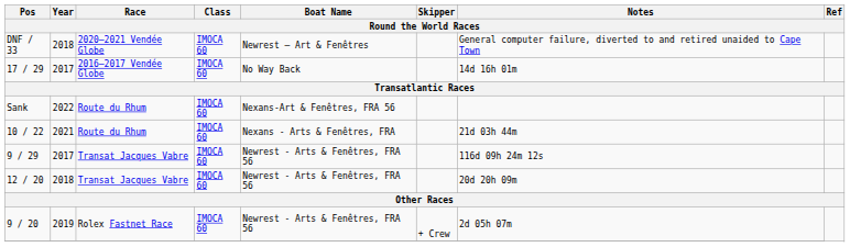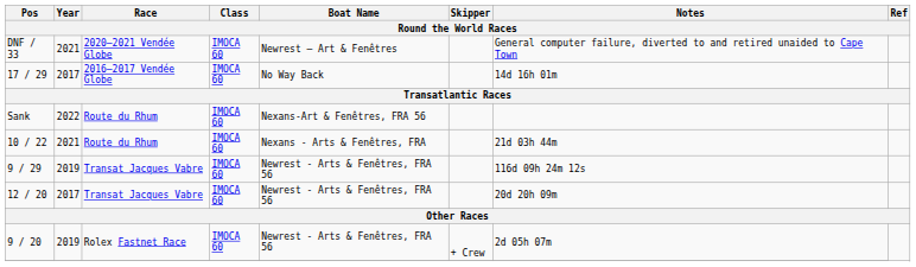DNF / 33 | Year: 2018 -> 2021
9 / 29 | Year: 2017 -> 2019
12 / 20 | Year: 2018 -> 2017
